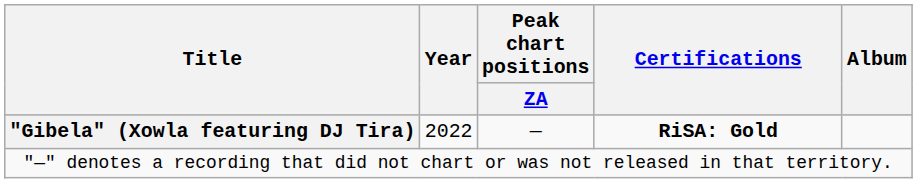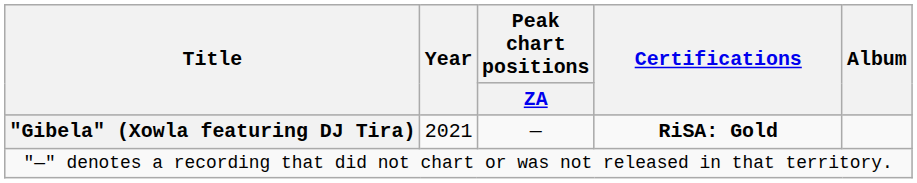"Gibela" (Xowla featuring DJ Tira) | Year: 2022 -> 2021
